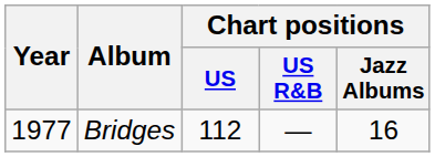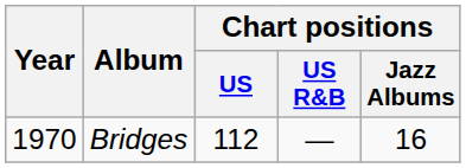Bridges | Year: 1977 -> 1970
